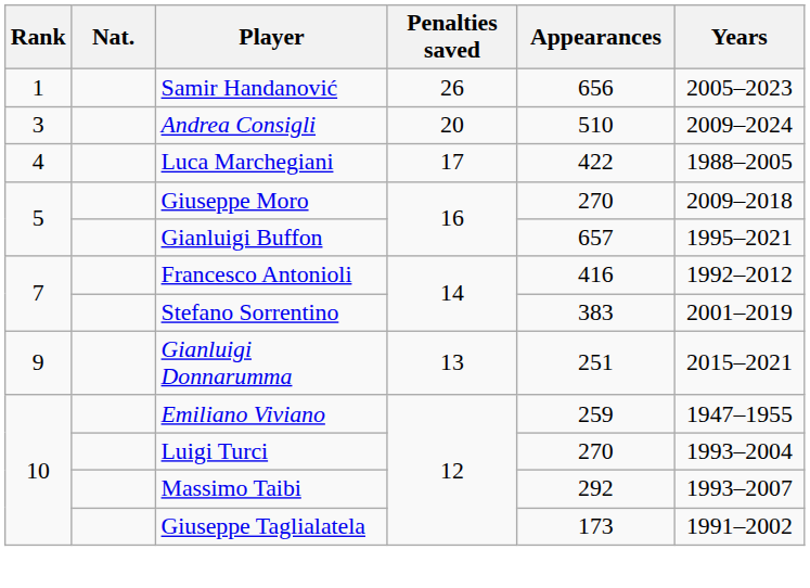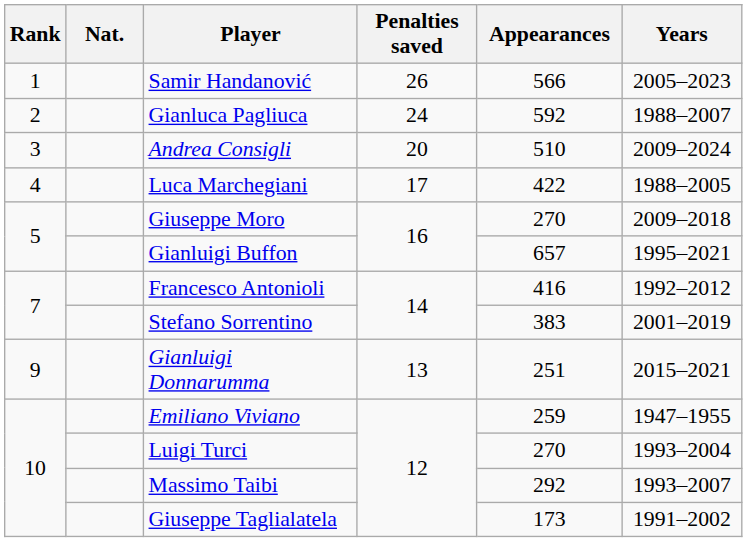Samir Handanović | Appearances: 656 -> 566
+ row: 2 | Gianluca Pagliuca | 24 | 592 | 1988–2007
